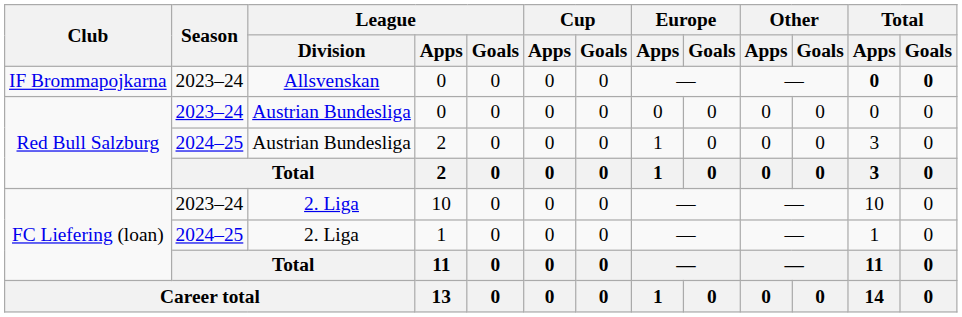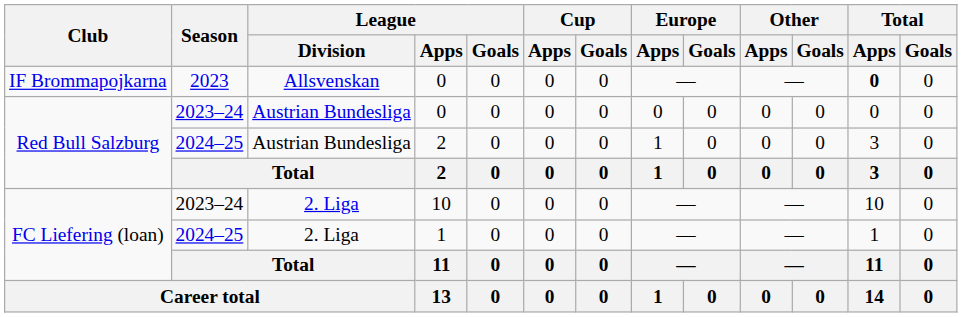IF Brommapojkarna / 0 | Season: 2023–24 -> 2023
IF Brommapojkarna / 0 | Total / Goals: bold -> normal
